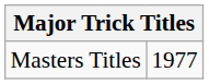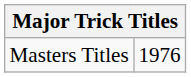Masters Titles | column 2: 1977 -> 1976
